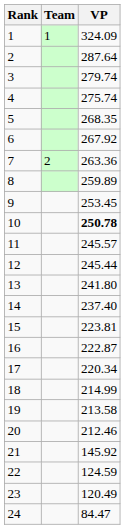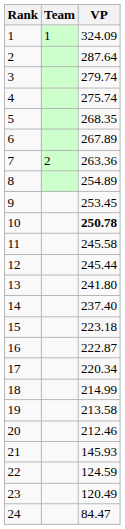6 | VP: 267.92 -> 267.89
8 | VP: 259.89 -> 254.89
11 | VP: 245.57 -> 245.58
15 | VP: 223.81 -> 223.18
21 | VP: 145.92 -> 145.93
